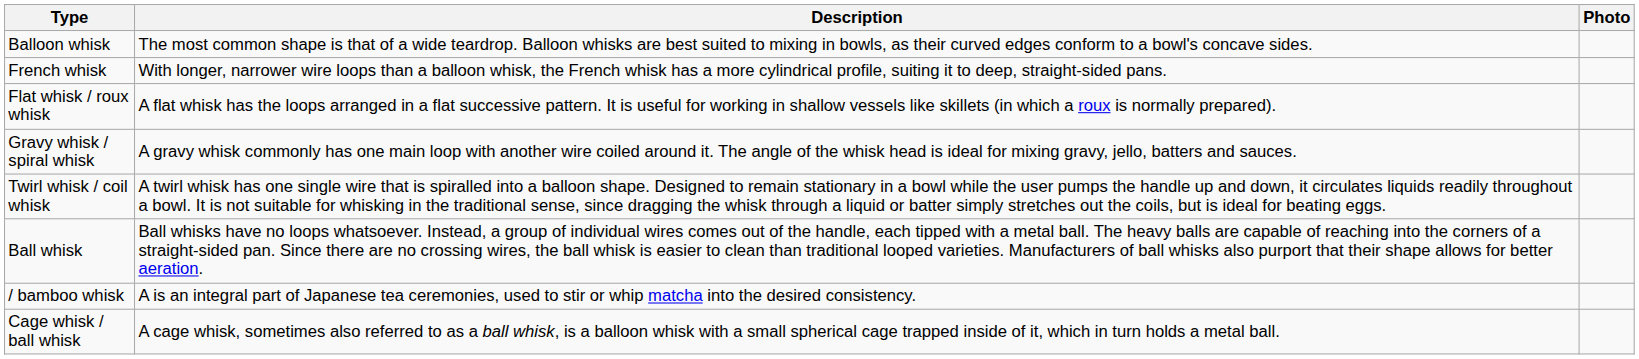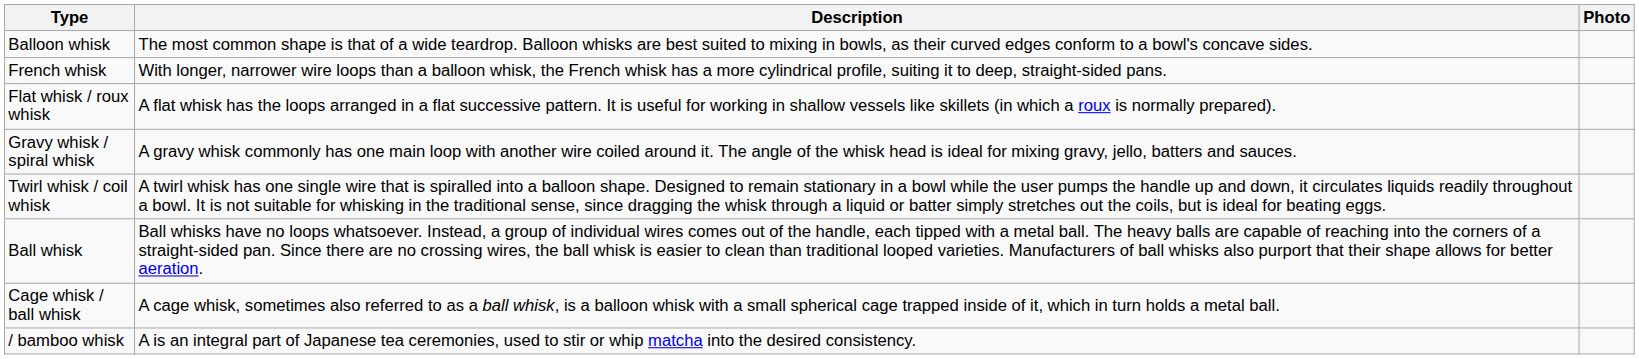rows swapped: / bamboo whisk <-> Cage whisk / ball whisk
